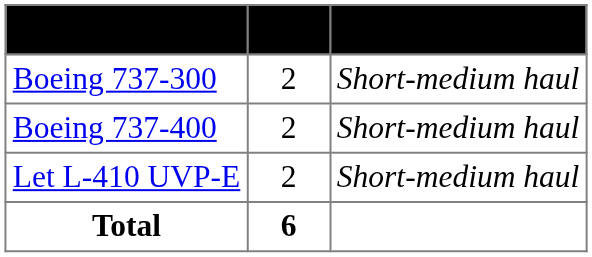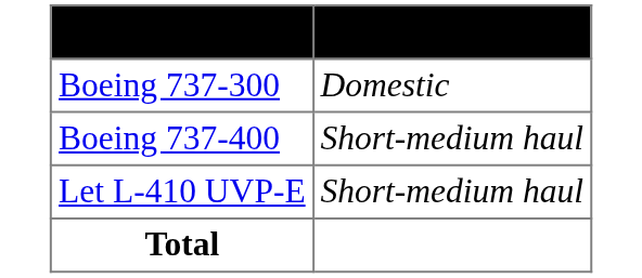- column: Total | 2 | 2 | 2 | 6
Boeing 737-300 | Routes: Short-medium haul -> Domestic
